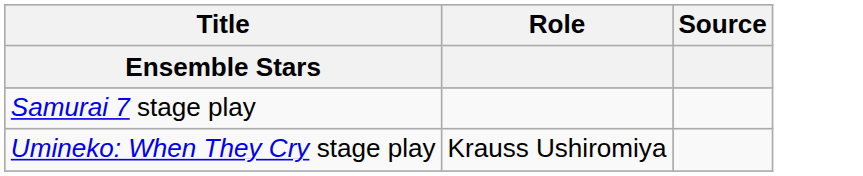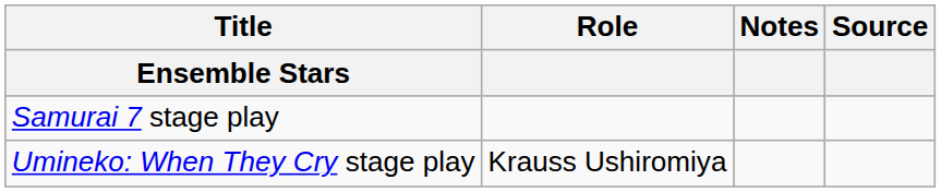+ column: Notes
